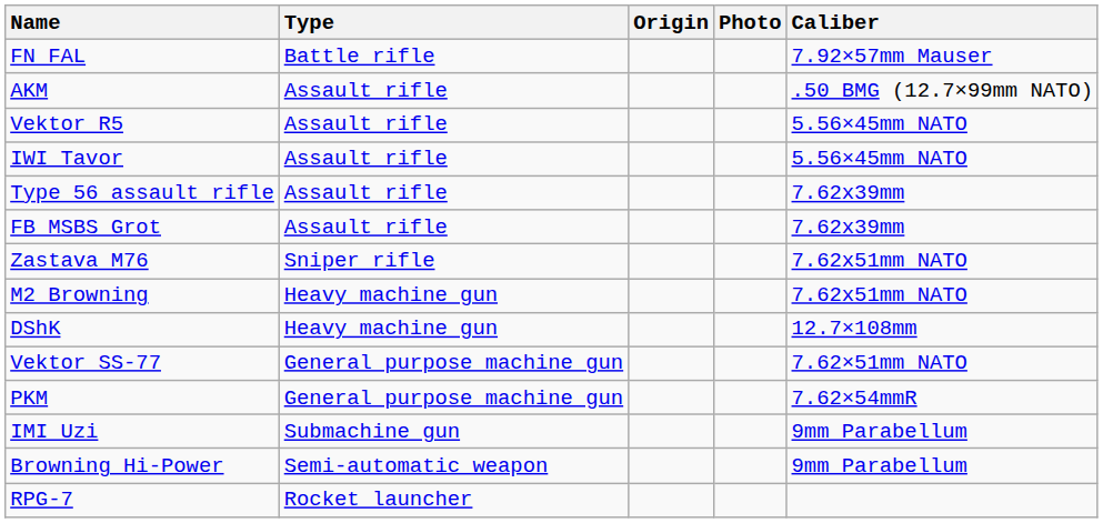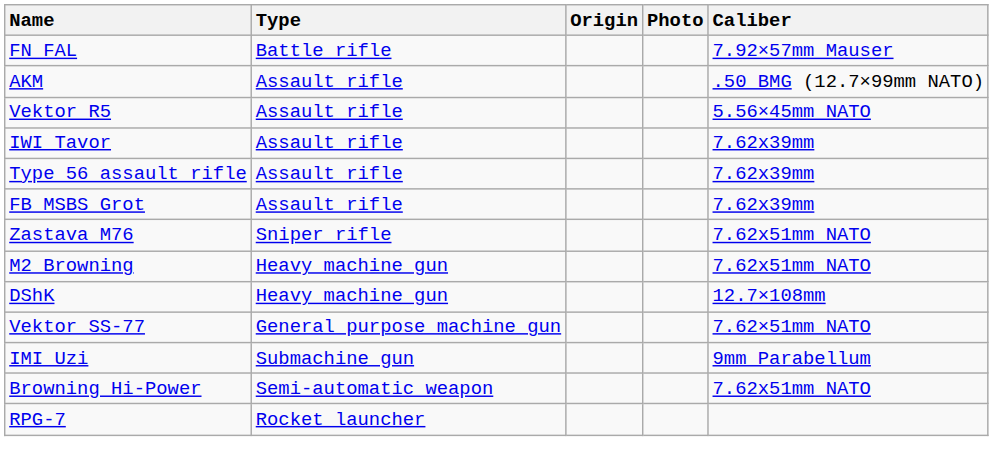IWI Tavor | Caliber: 5.56×45mm NATO -> 7.62x39mm
- row: PKM | General purpose machine gun | 7.62×54mmR
Browning Hi-Power | Caliber: 9mm Parabellum -> 7.62x51mm NATO
